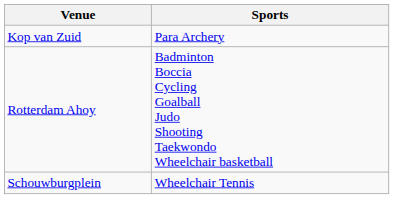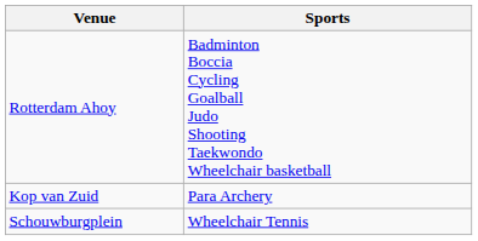rows swapped: Rotterdam Ahoy <-> Kop van Zuid
